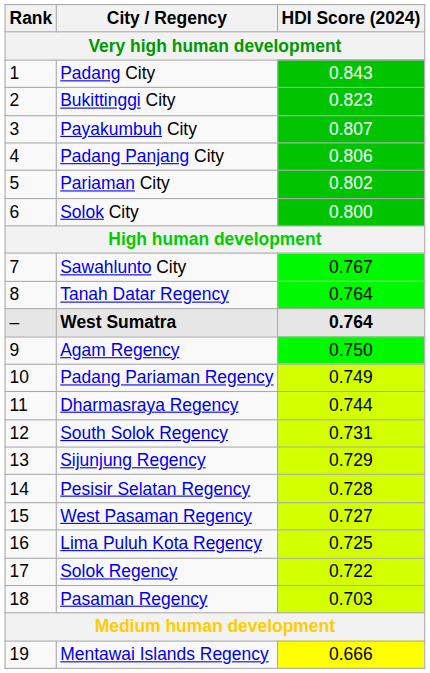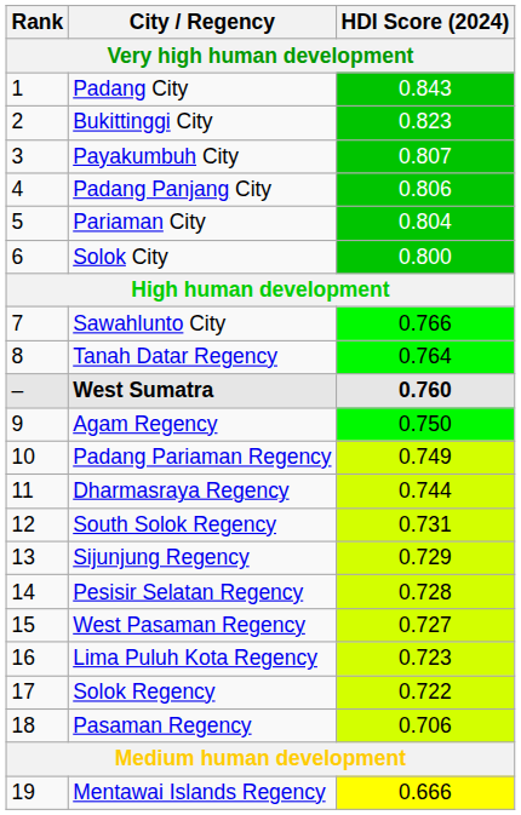Pariaman City | HDI Score (2024): 0.802 -> 0.804
Sawahlunto City | HDI Score (2024): 0.767 -> 0.766
West Sumatra | HDI Score (2024): 0.764 -> 0.760
Lima Puluh Kota Regency | HDI Score (2024): 0.725 -> 0.723
Pasaman Regency | HDI Score (2024): 0.703 -> 0.706
